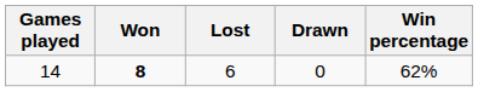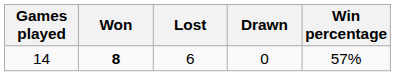14 | Win percentage: 62% -> 57%
